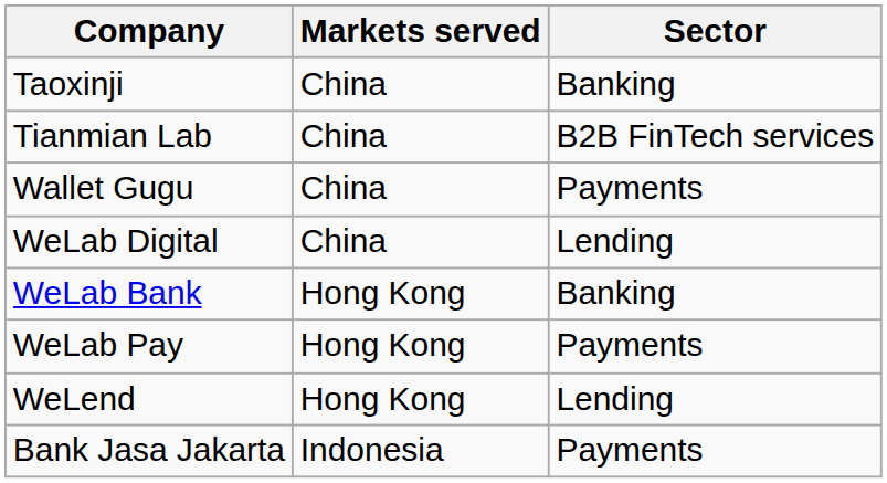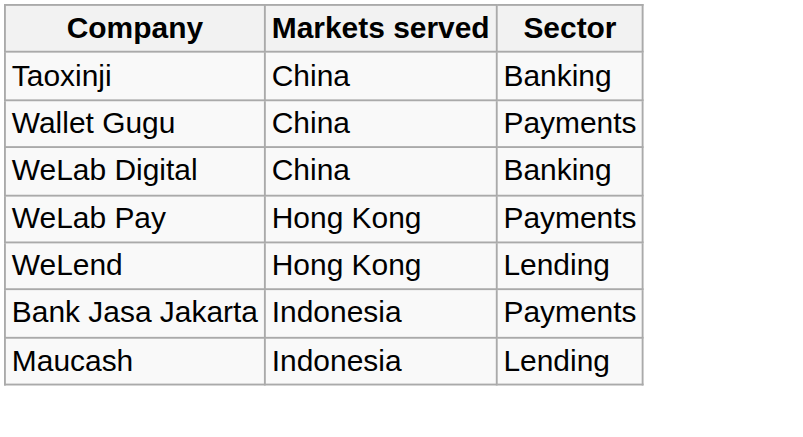- row: Tianmian Lab | China | B2B FinTech services
WeLab Digital | Sector: Lending -> Banking
- row: WeLab Bank | Hong Kong | Banking
+ row: Maucash | Indonesia | Lending
